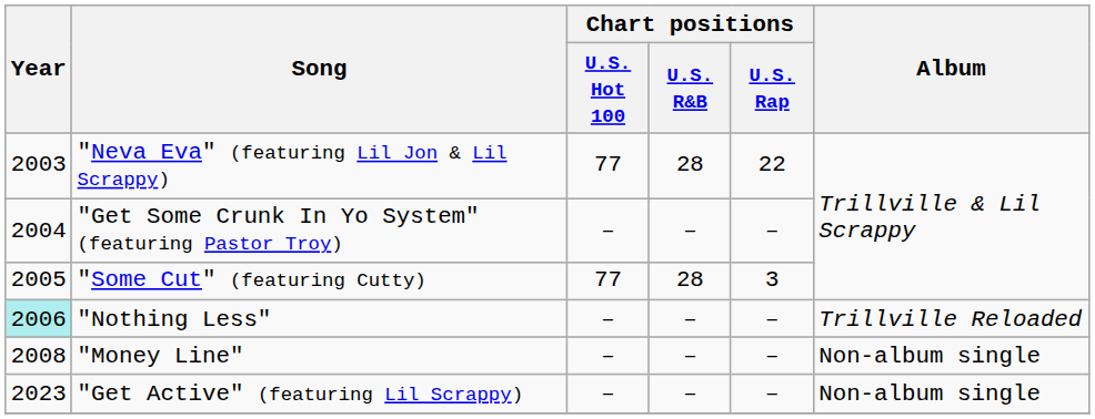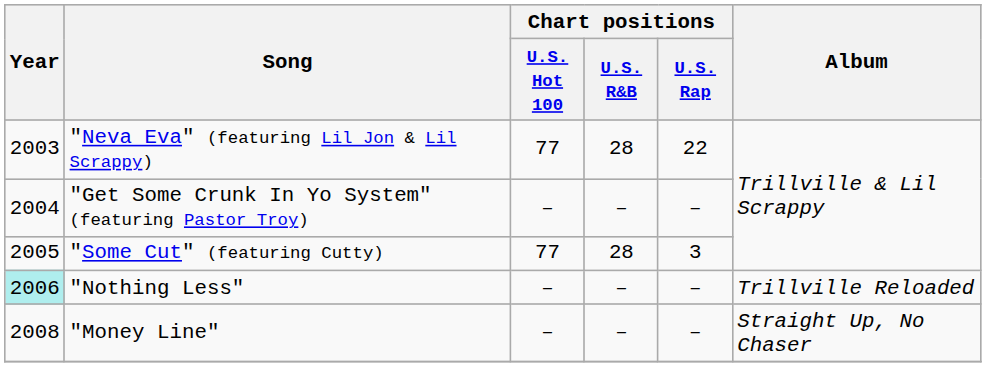"Money Line" | Album: Non-album single -> Straight Up, No Chaser
- row: 2023 | "Get Active" (featuring Lil Scrappy) | – | – | – | Non-album single
